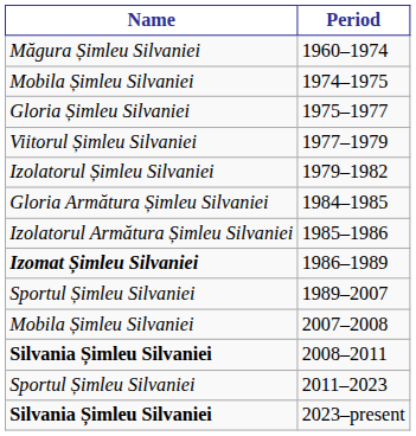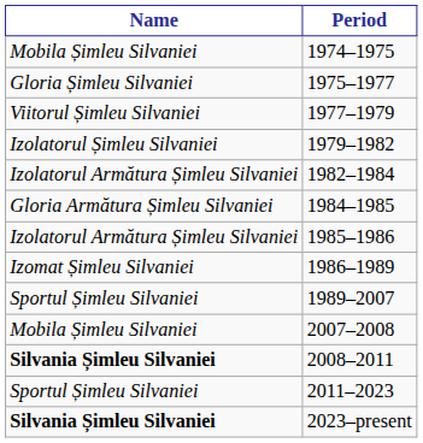- row: Măgura Șimleu Silvaniei | 1960–1974
+ row: Izolatorul Armătura Șimleu Silvaniei | 1982–1984
1986–1989 | Name: bold -> normal
